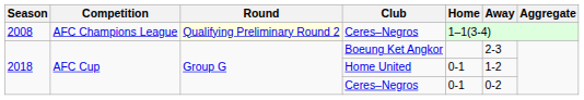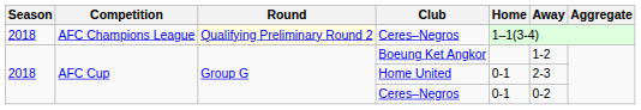AFC Champions League / Ceres–Negros | Season: 2008 -> 2018
Boeung Ket Angkor | Away: 2-3 -> 1-2
Home United | Away: 1-2 -> 2-3
